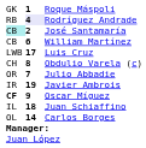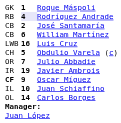José Santamaría | column 1: paleturquoise background -> no background
Luis Cruz | column 2: 17 -> 16
Obdulio Varela (c) | column 2: 8 -> 5
Juan Schiaffino | column 2: 18 -> 10
